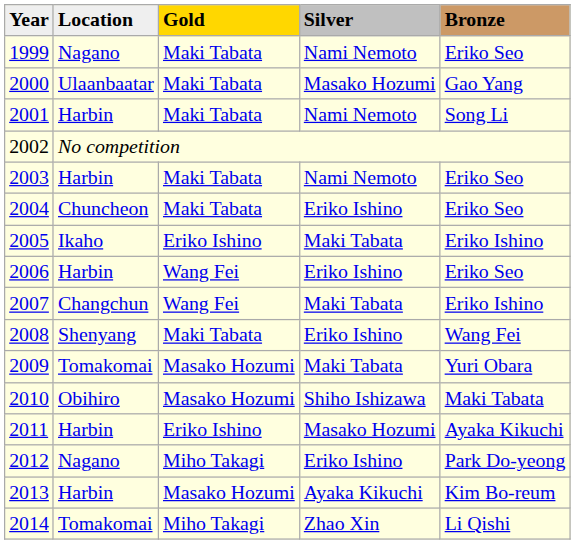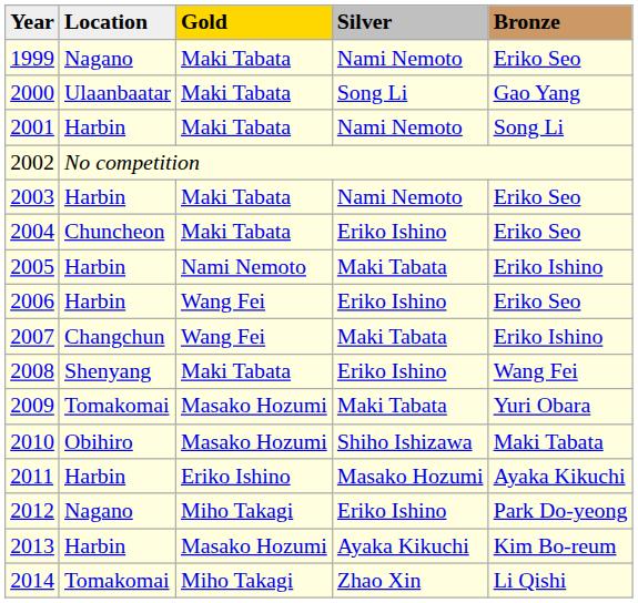2000 | Silver: Masako Hozumi -> Song Li
2005 | Location: Ikaho -> Harbin
2005 | Gold: Eriko Ishino -> Nami Nemoto
